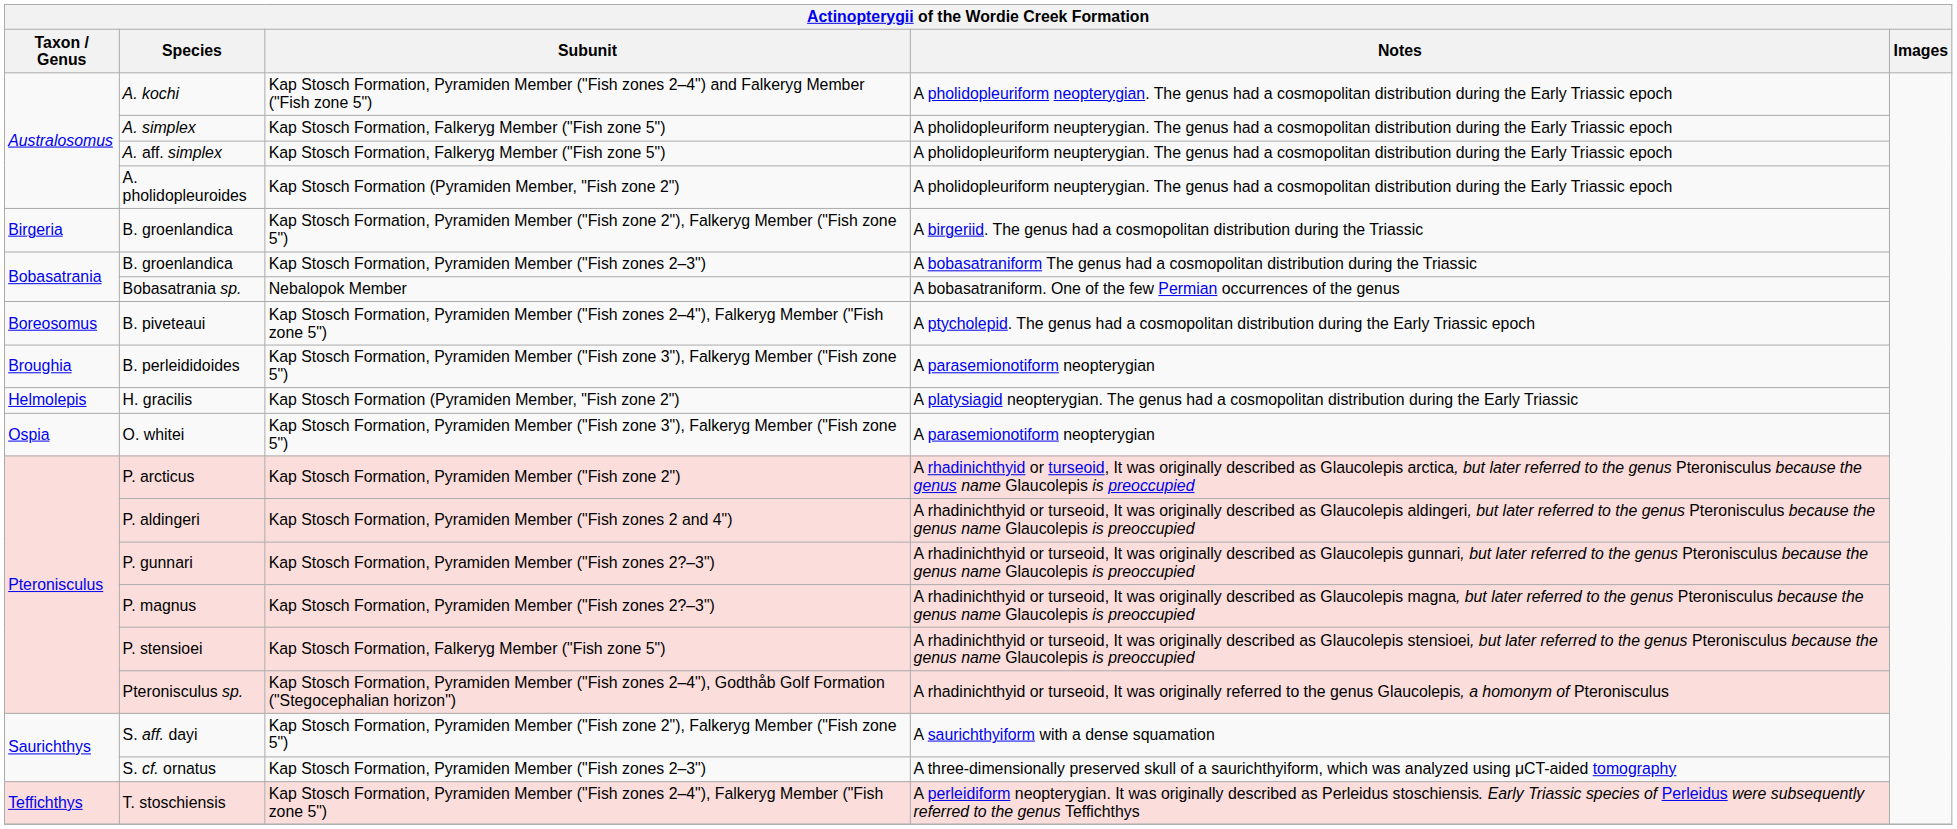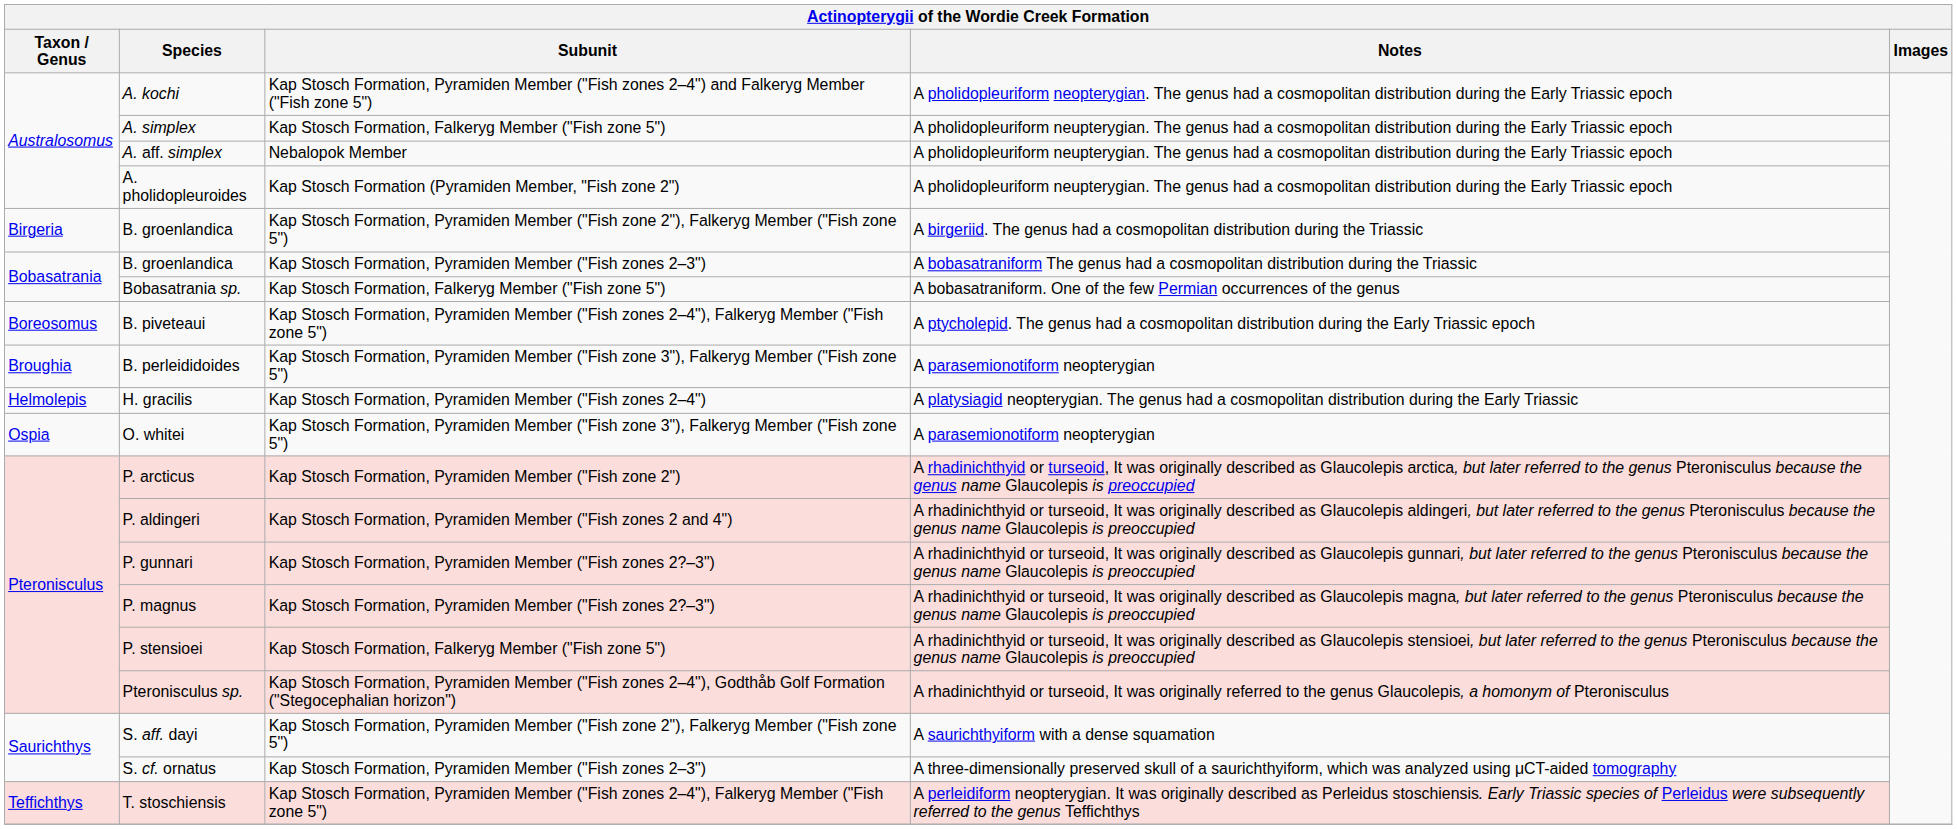A. aff. simplex | Subunit: Kap Stosch Formation, Falkeryg Member ("Fish zone 5") -> Nebalopok Member
Bobasatrania sp. | Subunit: Nebalopok Member -> Kap Stosch Formation, Falkeryg Member ("Fish zone 5")
H. gracilis | Subunit: Kap Stosch Formation (Pyramiden Member, "Fish zone 2") -> Kap Stosch Formation, Pyramiden Member ("Fish zones 2–4")
